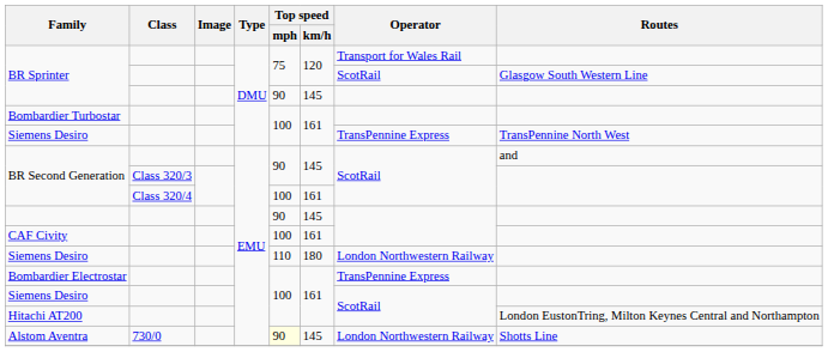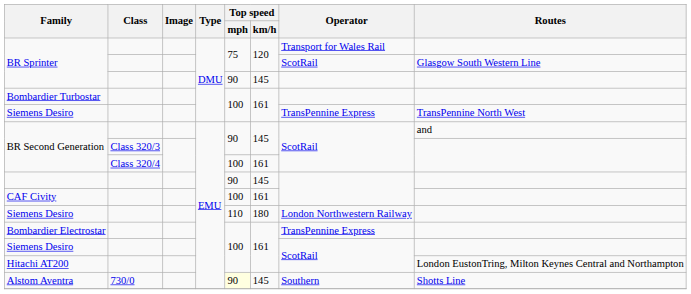Alstom Aventra | Operator: London Northwestern Railway -> Southern
